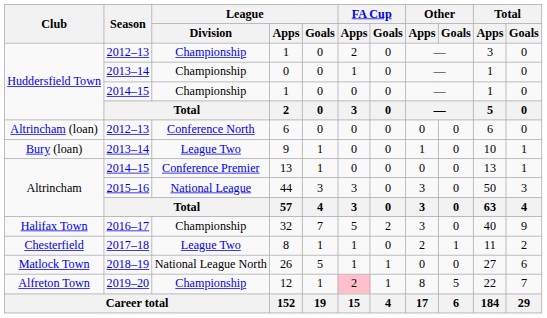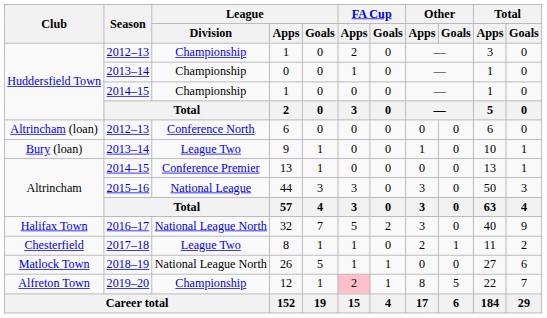32 | League / Division: Championship -> National League North
